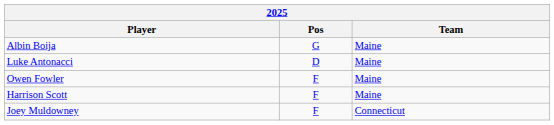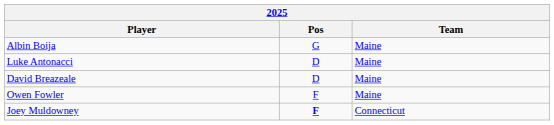+ row: David Breazeale | D | Maine
- row: Harrison Scott | F | Maine
Joey Muldowney | Pos: normal -> bold
